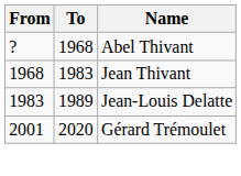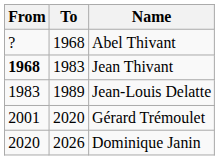Jean Thivant | From: normal -> bold
+ row: 2020 | 2026 | Dominique Janin
